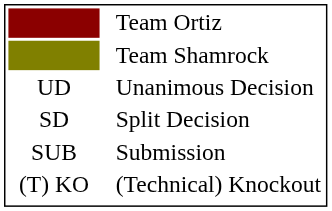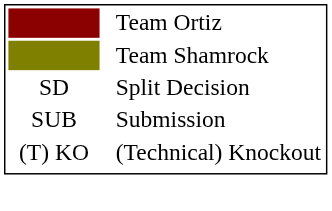- row: UD | Unanimous Decision
